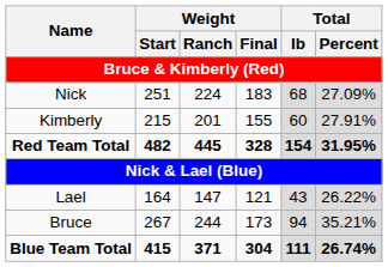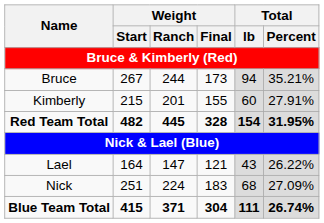rows swapped: Bruce <-> Nick
